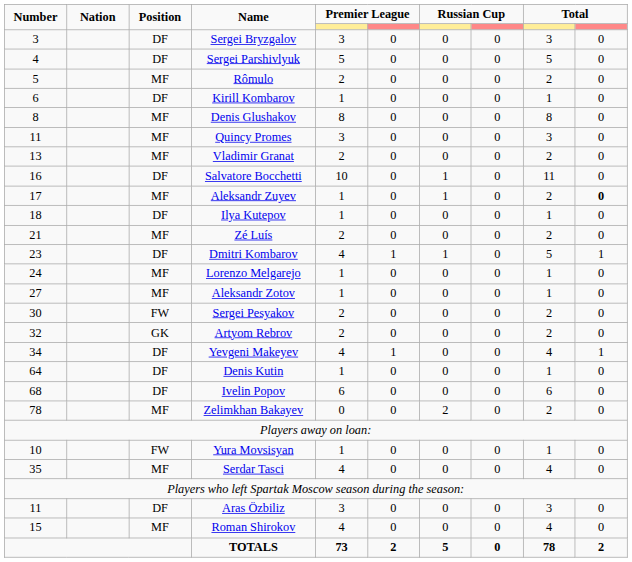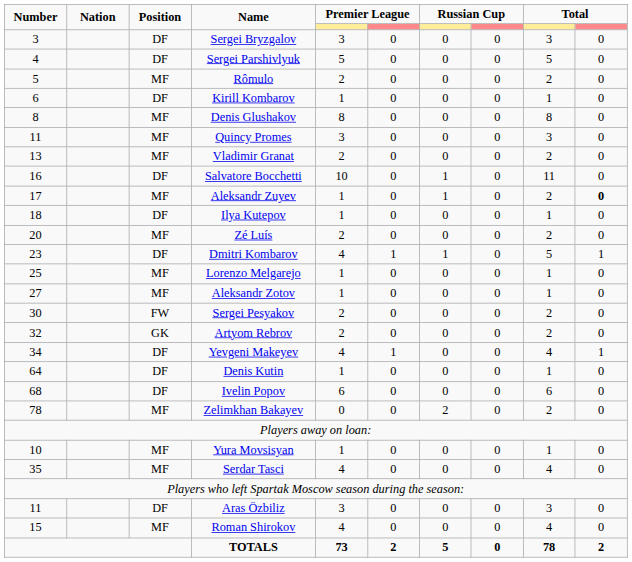Zé Luís | Number: 21 -> 20
Lorenzo Melgarejo | Number: 24 -> 25
Yura Movsisyan | Position: FW -> MF
